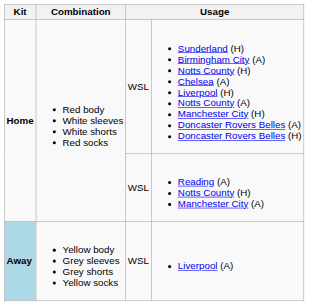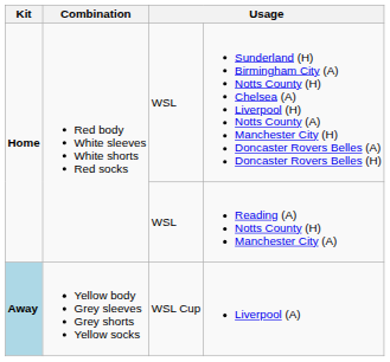Liverpool (A) | column 3: WSL -> WSL Cup
